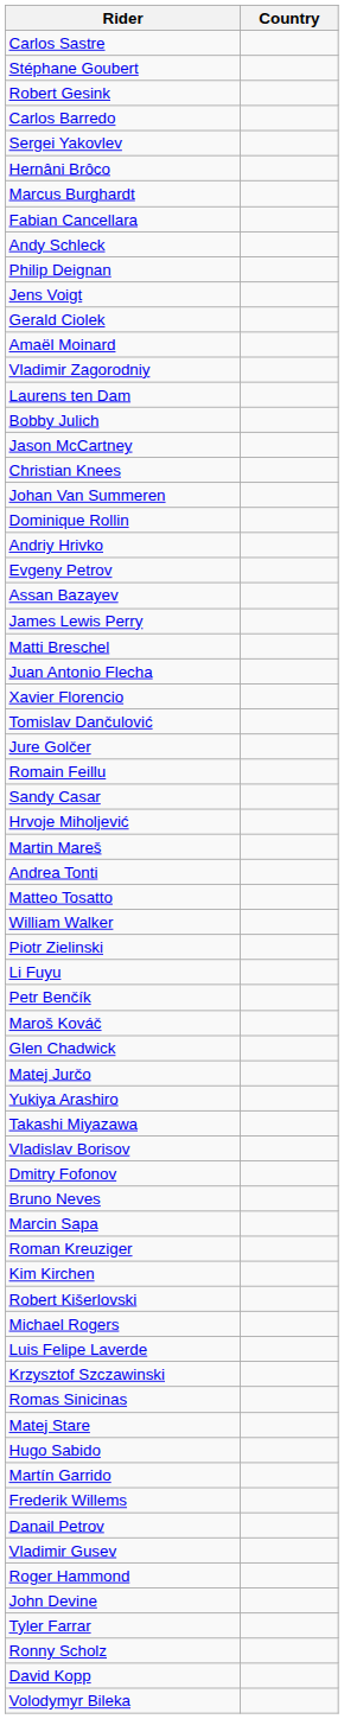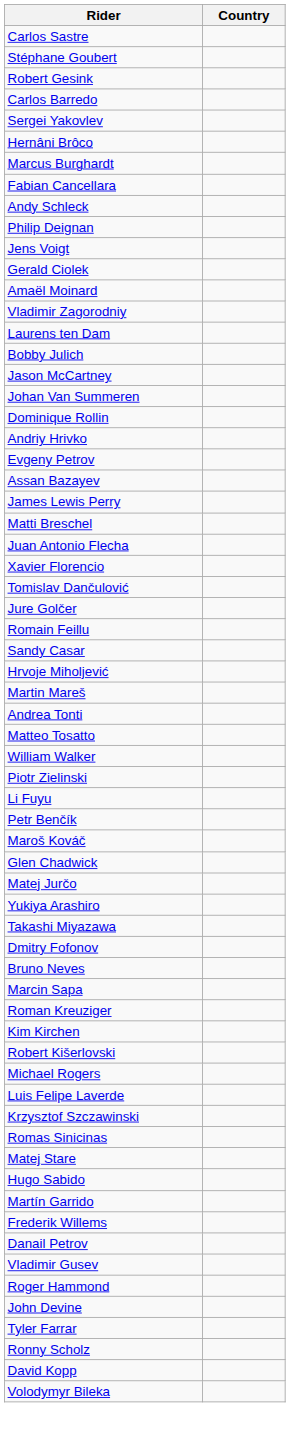- row: Christian Knees
- row: Vladislav Borisov
